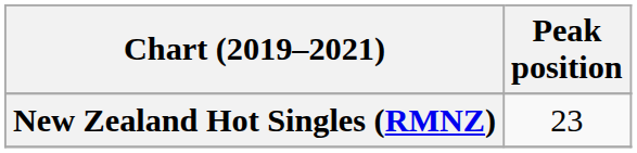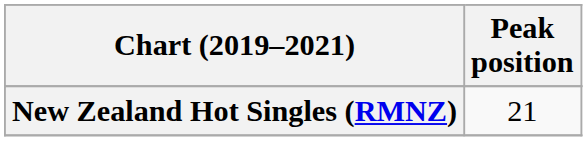New Zealand Hot Singles (RMNZ) | Peak position: 23 -> 21
